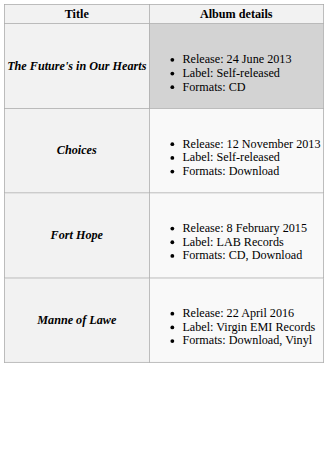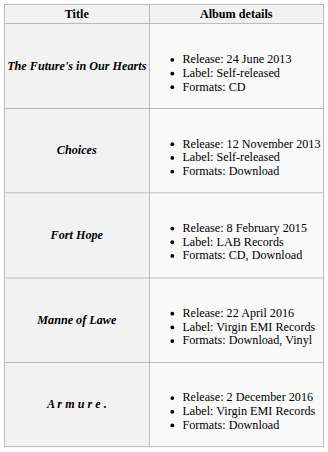The Future's in Our Hearts | Album details: lightgrey background -> no background
+ row: A r m u r e . | Release: 2 December 2016 Label: Virgin EMI Records Formats: Download
